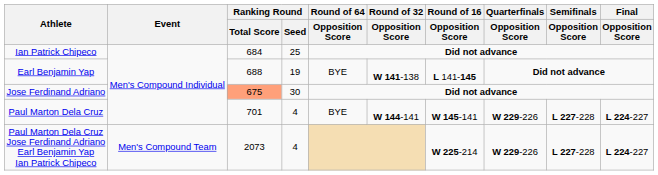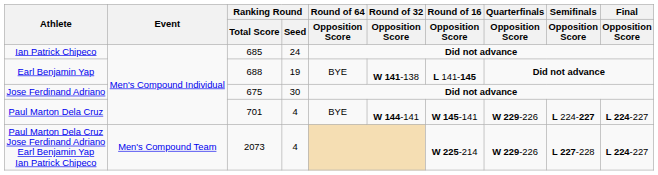Ian Patrick Chipeco | Ranking Round / Total Score: 684 -> 685
Ian Patrick Chipeco | Ranking Round / Seed: 25 -> 24
Jose Ferdinand Adriano | Ranking Round / Total Score: lightsalmon background -> no background
Paul Marton Dela Cruz | Semifinals / Opposition Score: L 227-228 -> L 224-227
